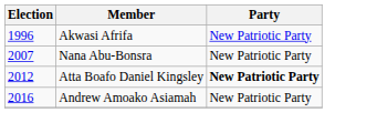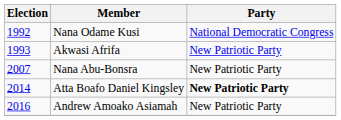+ row: 1992 | Nana Odame Kusi | National Democratic Congress
Akwasi Afrifa | Election: 1996 -> 1993
Atta Boafo Daniel Kingsley | Election: 2012 -> 2014
